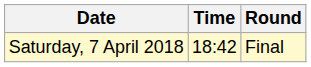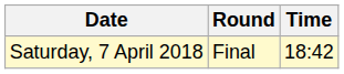columns swapped: Time <-> Round
